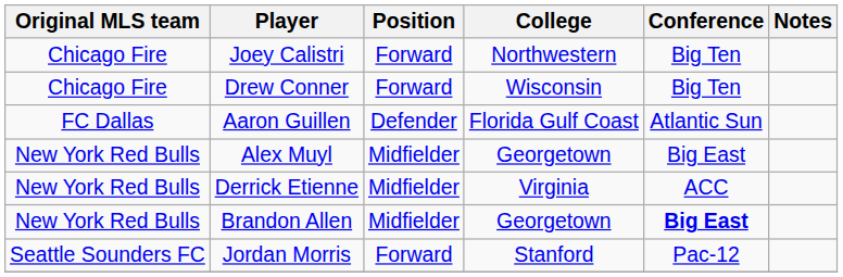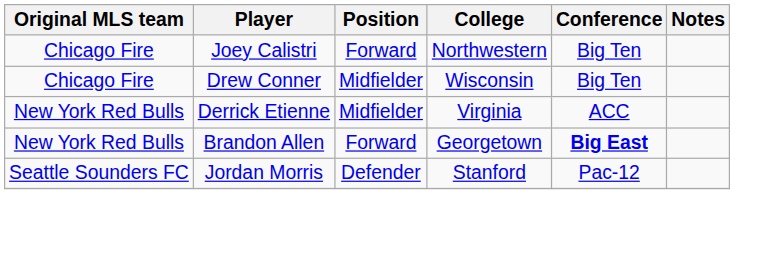Drew Conner | Position: Forward -> Midfielder
- row: FC Dallas | Aaron Guillen | Defender | Florida Gulf Coast | Atlantic Sun
- row: New York Red Bulls | Alex Muyl | Midfielder | Georgetown | Big East
Brandon Allen | Position: Midfielder -> Forward
Jordan Morris | Position: Forward -> Defender
